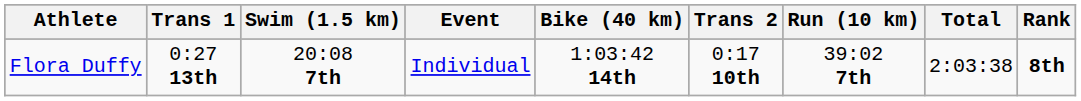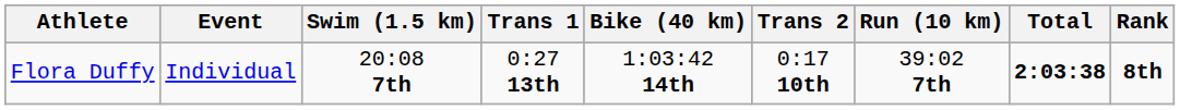columns swapped: Event <-> Trans 1
Flora Duffy | Total: normal -> bold
